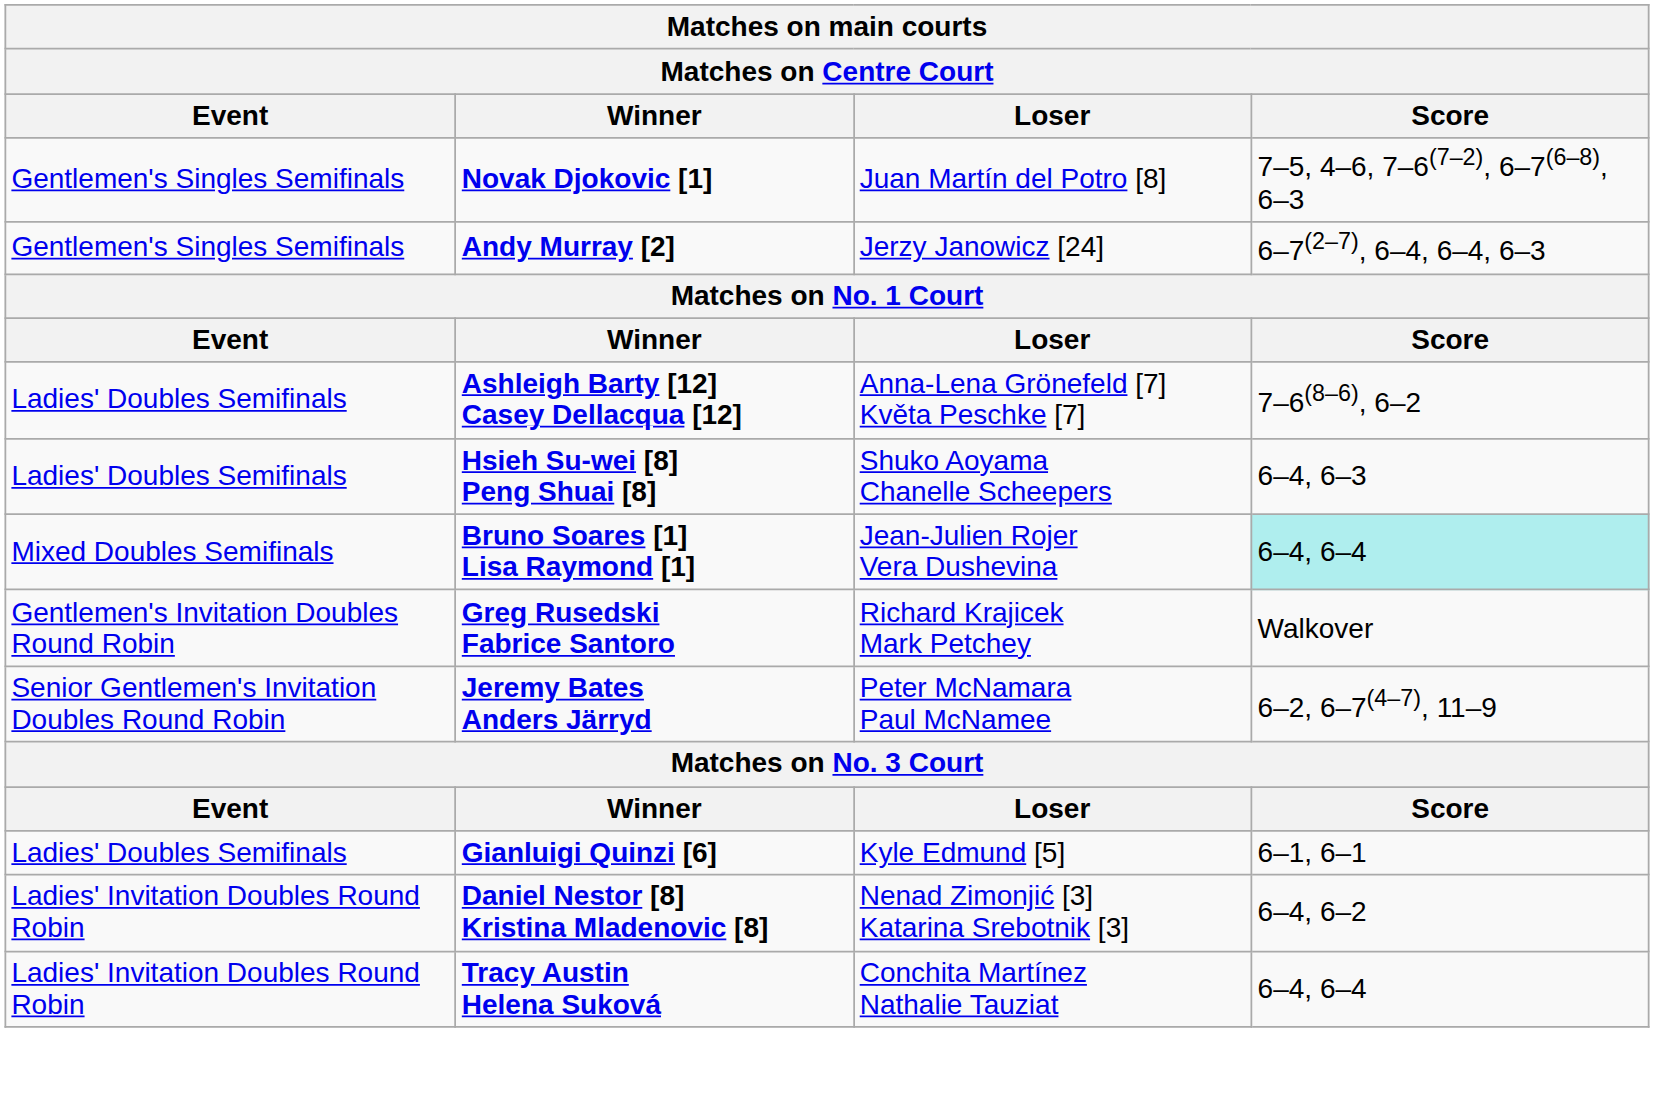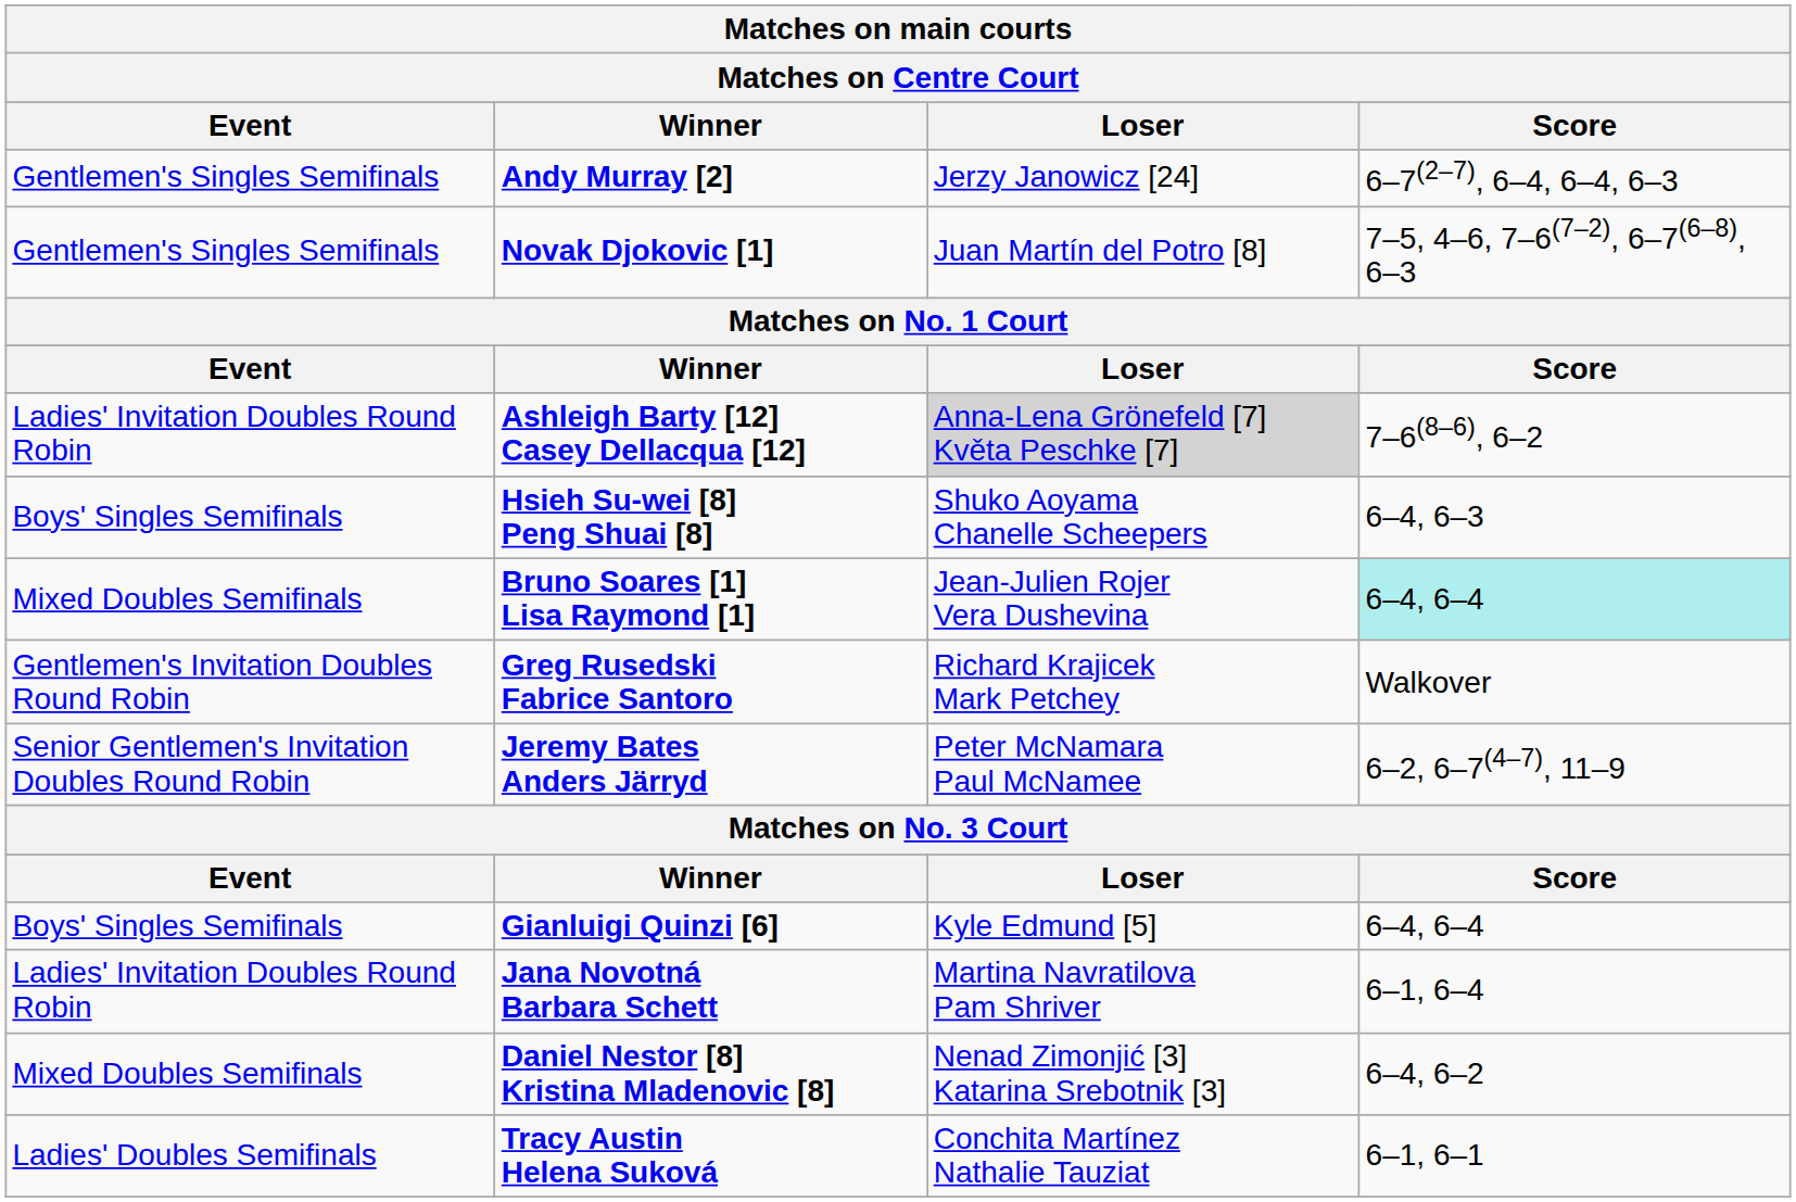rows swapped: Novak Djokovic [1] <-> Andy Murray [2]
Ashleigh Barty [12] Casey Dellacqua [12] | Event: Ladies' Doubles Semifinals -> Ladies' Invitation Doubles Round Robin
Ashleigh Barty [12] Casey Dellacqua [12] | Loser: no background -> lightgrey background
Hsieh Su-wei [8] Peng Shuai [8] | Event: Ladies' Doubles Semifinals -> Boys' Singles Semifinals
Gianluigi Quinzi [6] | Event: Ladies' Doubles Semifinals -> Boys' Singles Semifinals
Gianluigi Quinzi [6] | Score: 6–1, 6–1 -> 6–4, 6–4
+ row: Ladies' Invitation Doubles Round Robin | Jana Novotná Barbara Schett | Martina Navratilova Pam Shriver | 6–1, 6–4
Daniel Nestor [8] Kristina Mladenovic [8] | Event: Ladies' Invitation Doubles Round Robin -> Mixed Doubles Semifinals
Tracy Austin Helena Suková | Event: Ladies' Invitation Doubles Round Robin -> Ladies' Doubles Semifinals
Tracy Austin Helena Suková | Score: 6–4, 6–4 -> 6–1, 6–1
